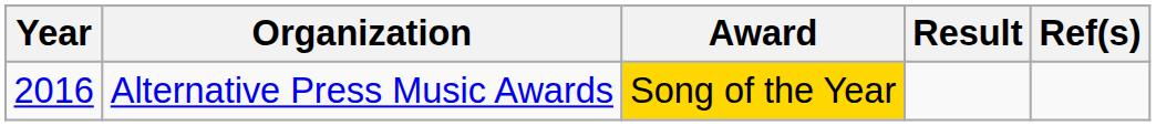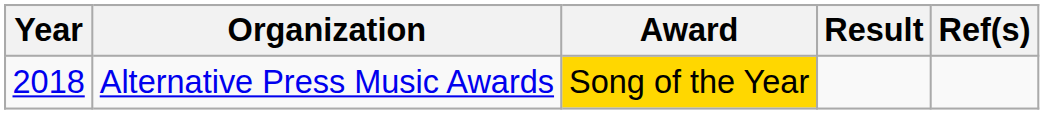Alternative Press Music Awards | Year: 2016 -> 2018
